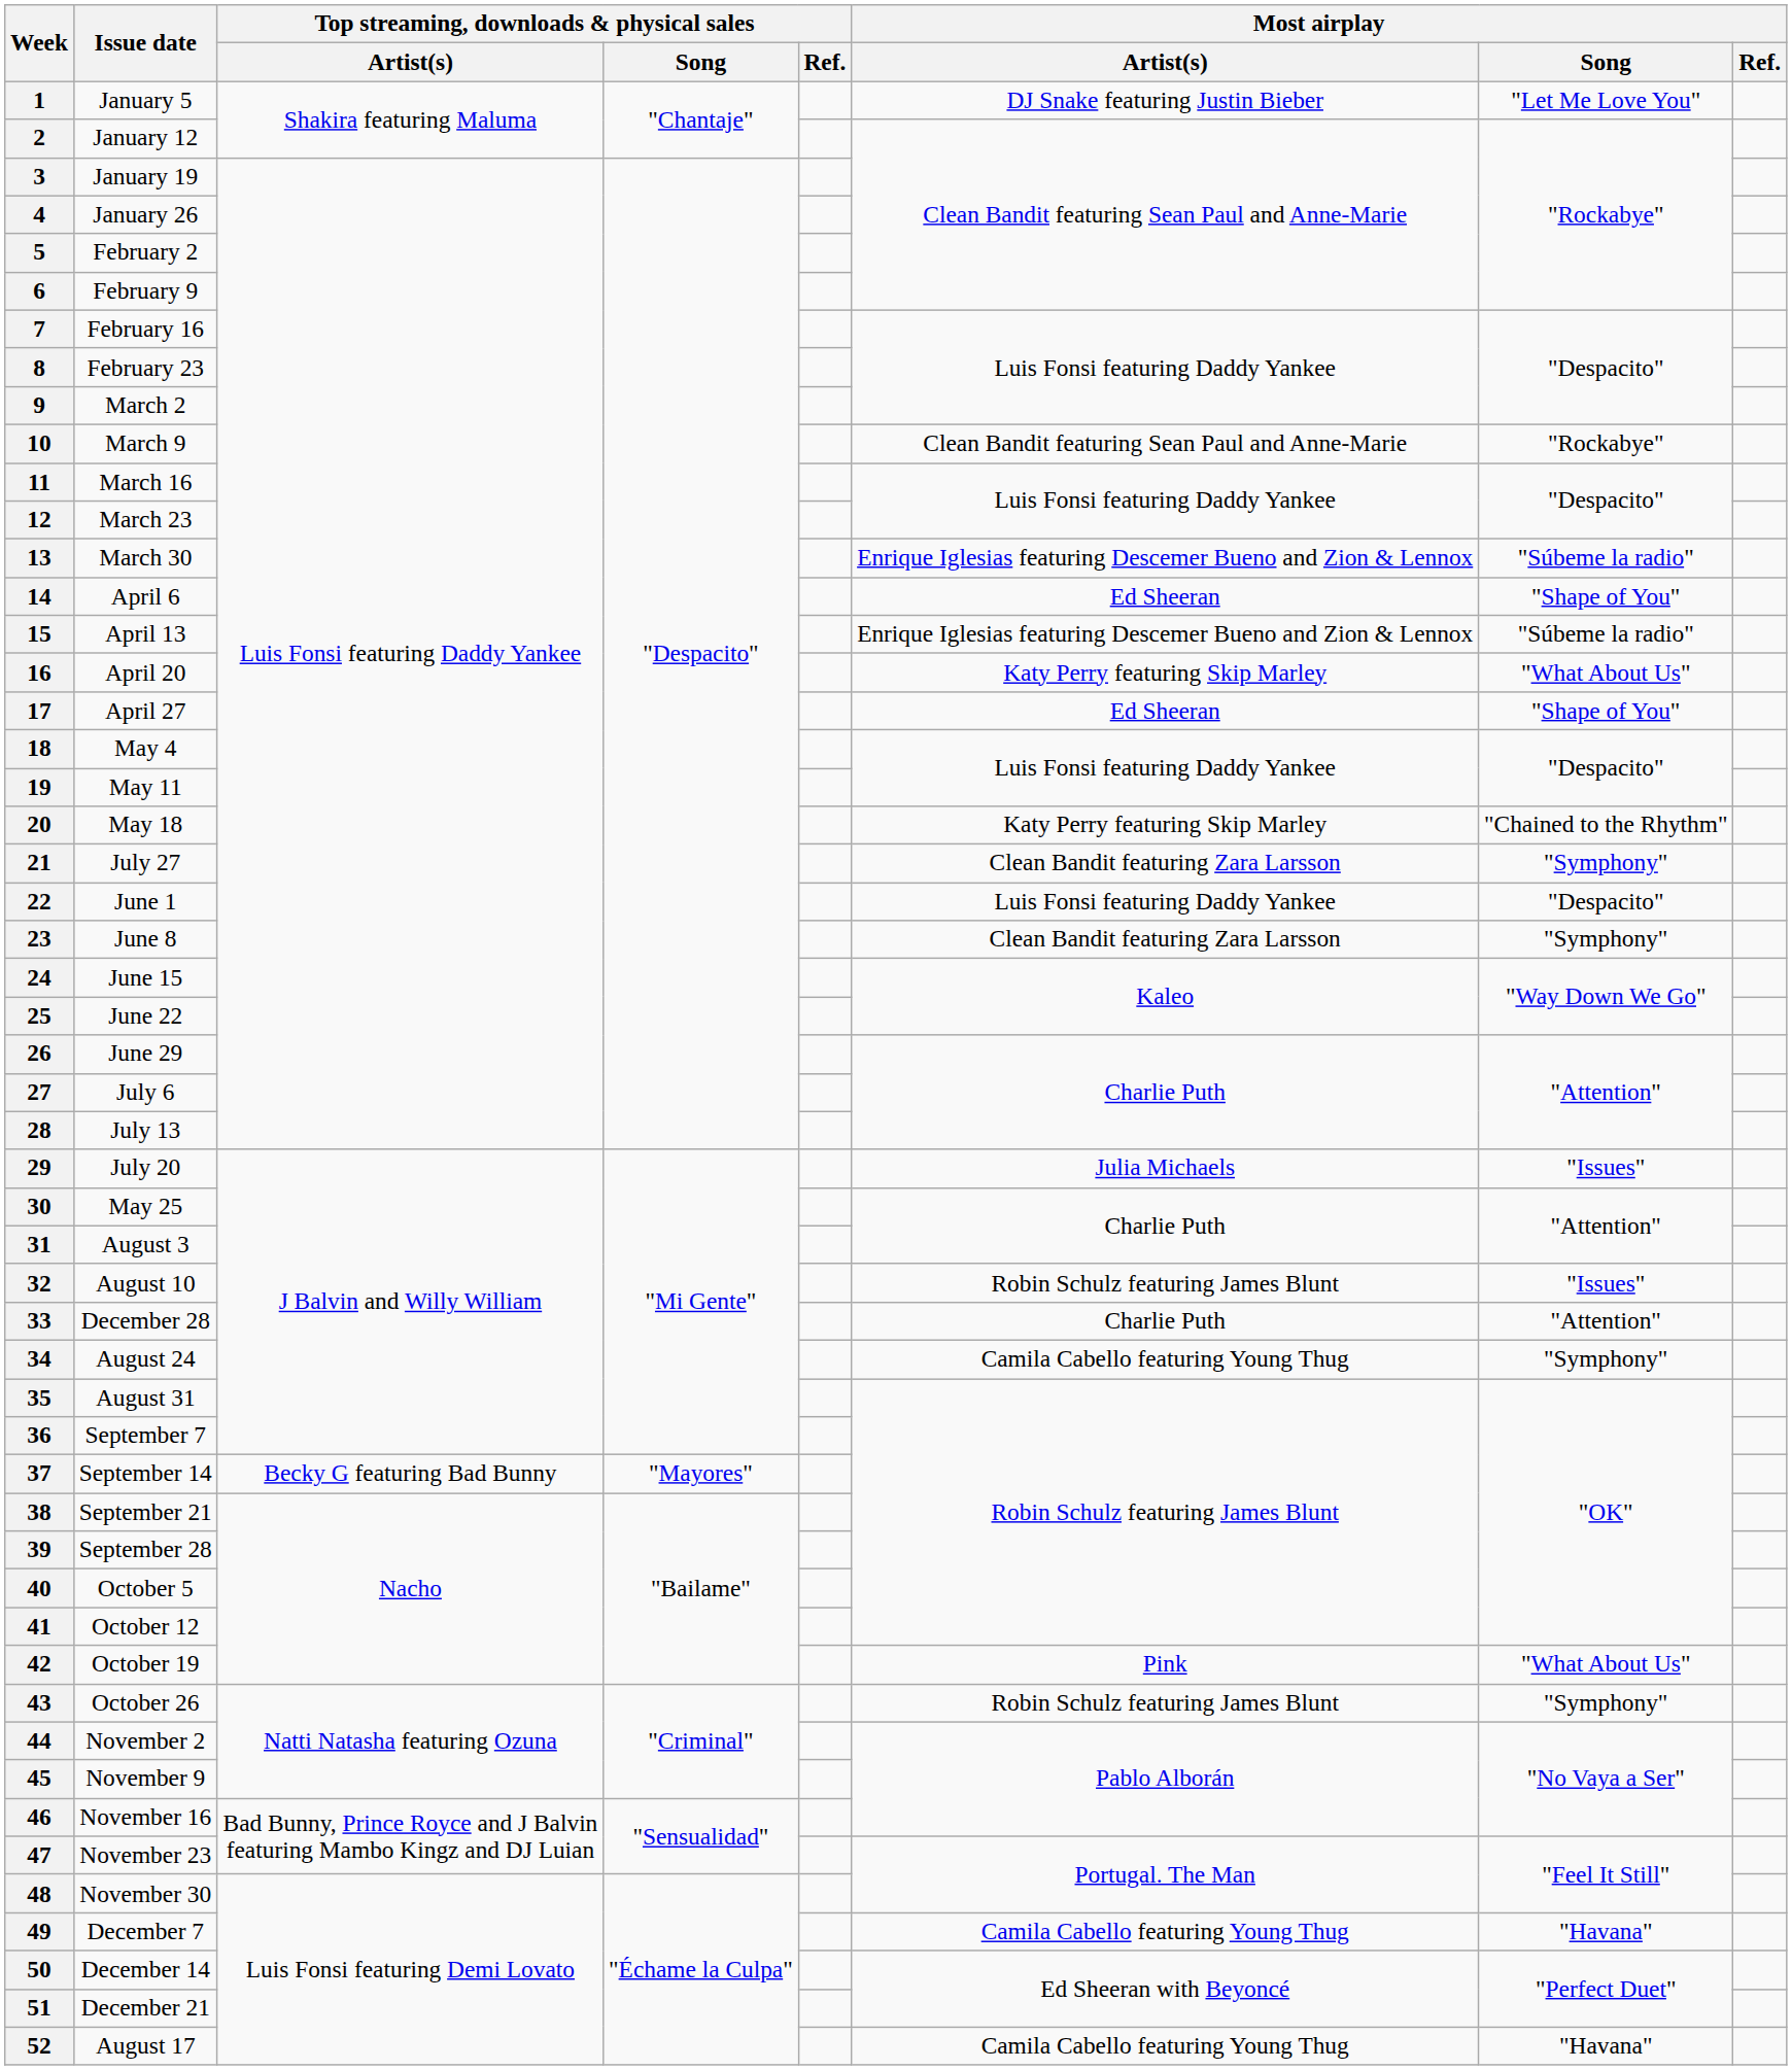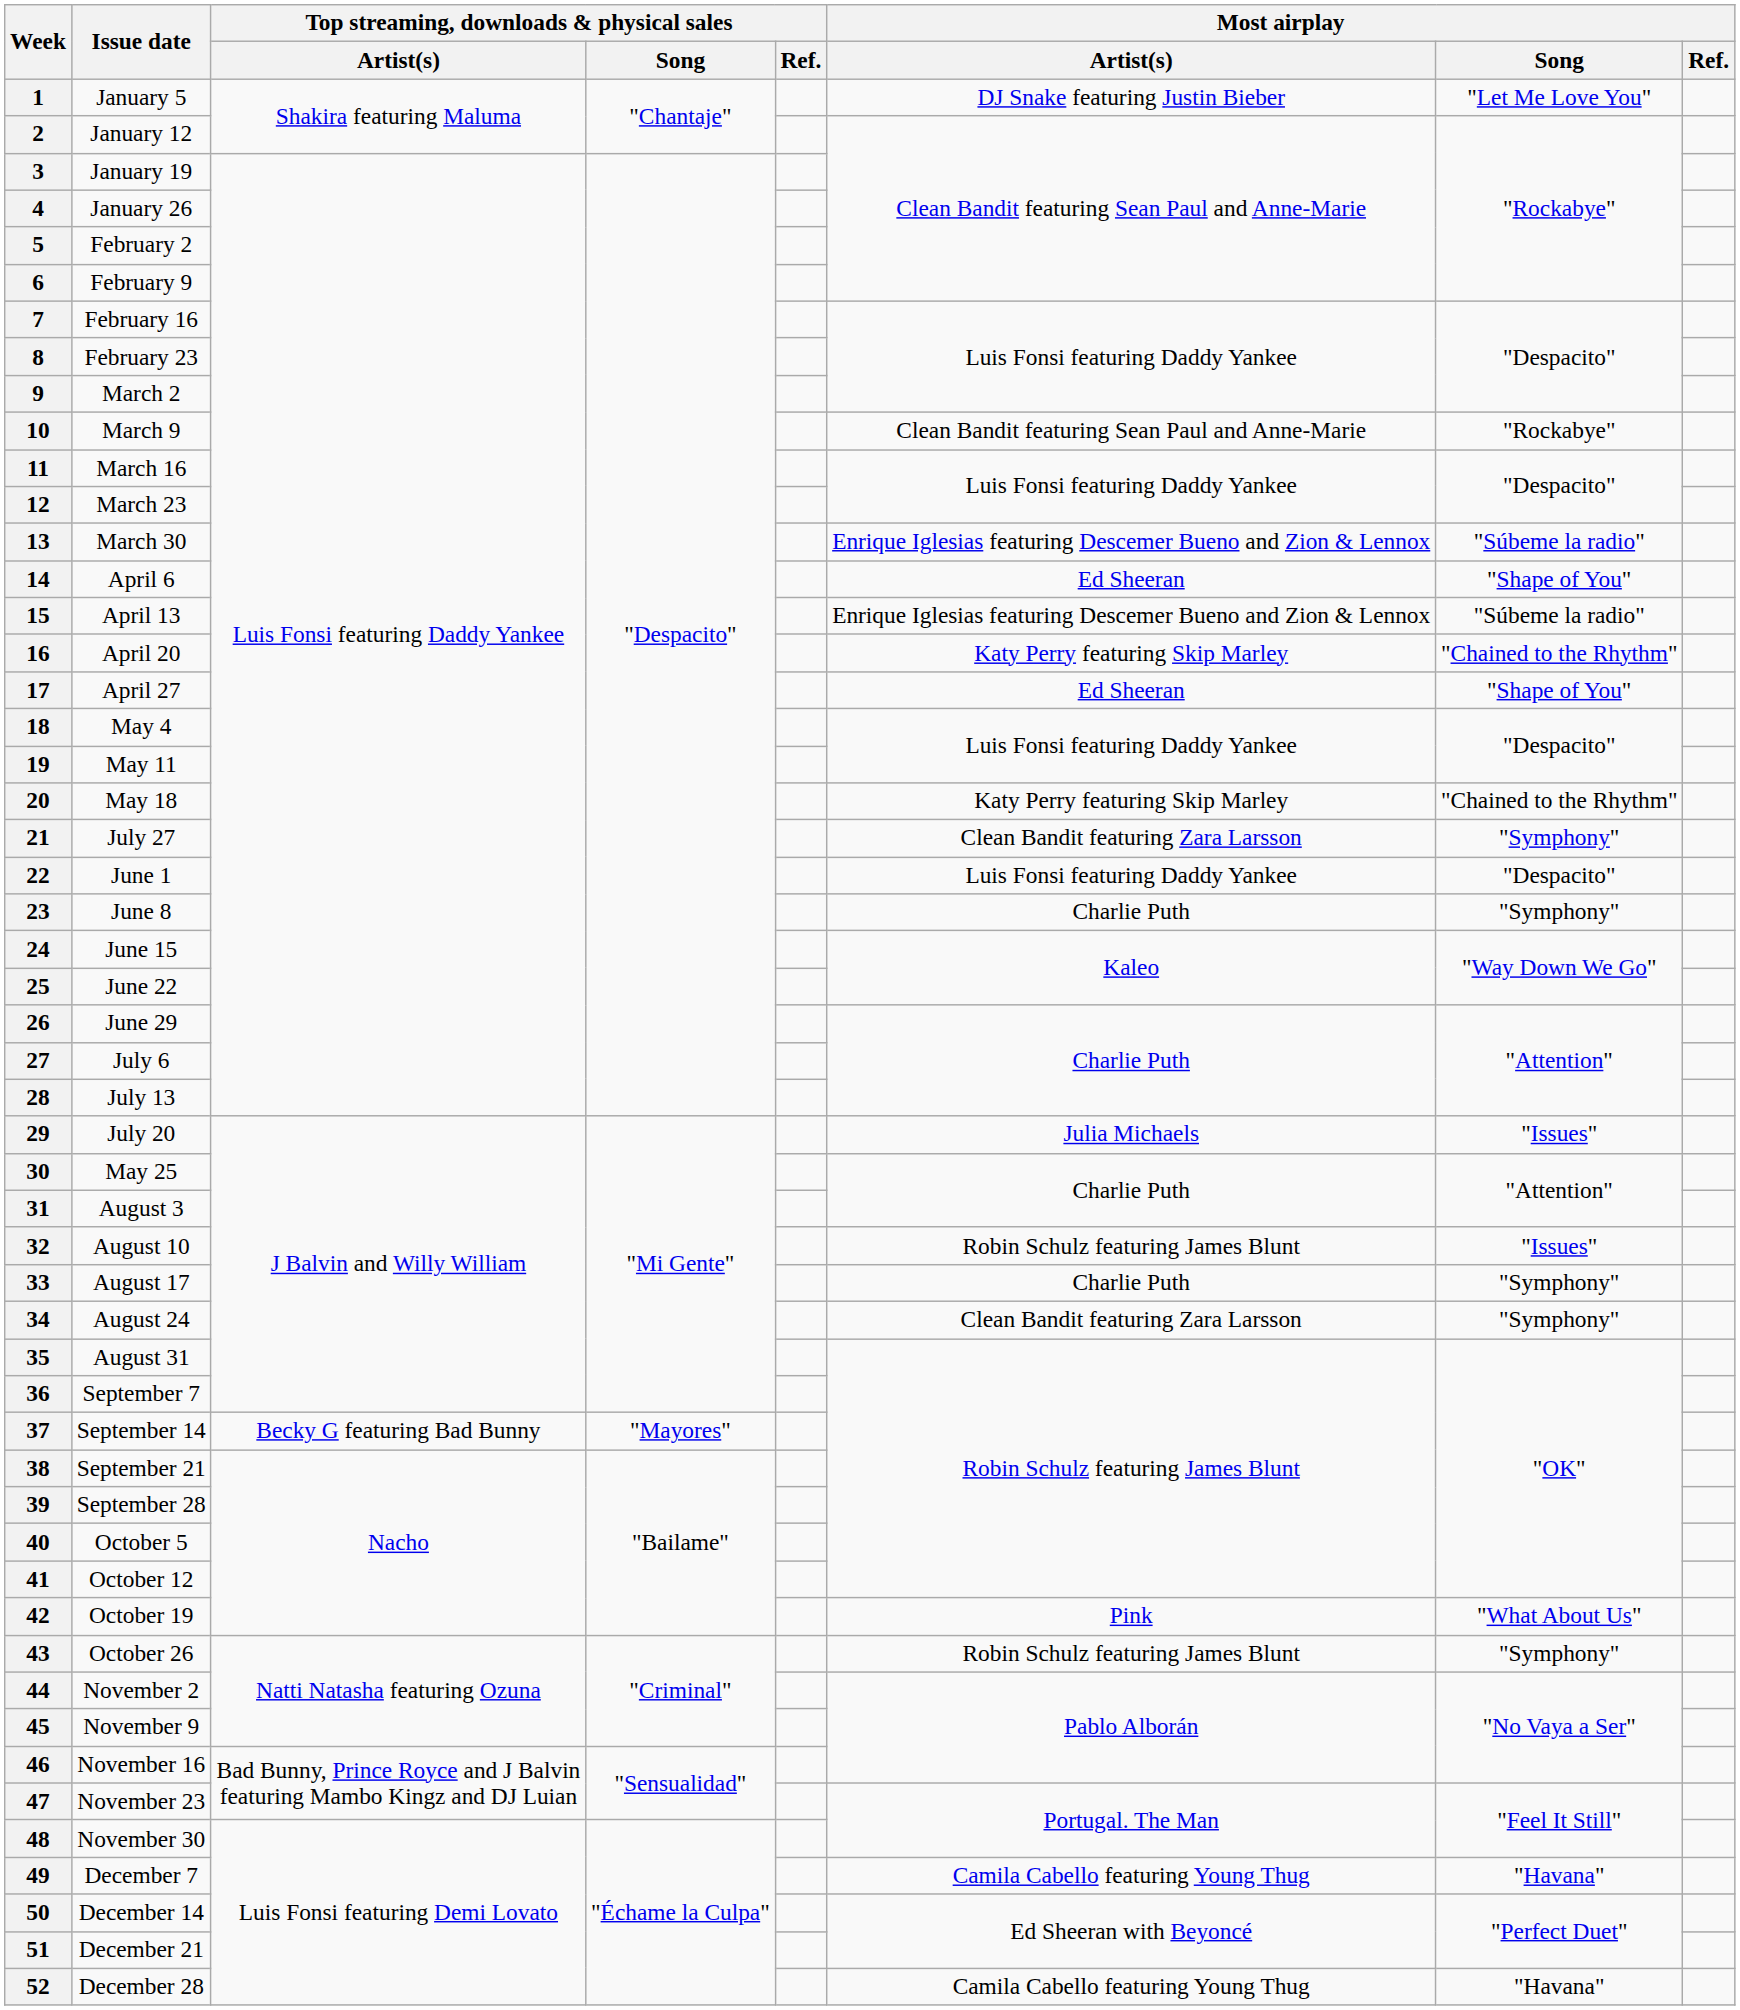16 | Most airplay / Song: "What About Us" -> "Chained to the Rhythm"
23 | Most airplay / Artist(s): Clean Bandit featuring Zara Larsson -> Charlie Puth
33 | Issue date: December 28 -> August 17
33 | Most airplay / Song: "Attention" -> "Symphony"
34 | Most airplay / Artist(s): Camila Cabello featuring Young Thug -> Clean Bandit featuring Zara Larsson
52 | Issue date: August 17 -> December 28
